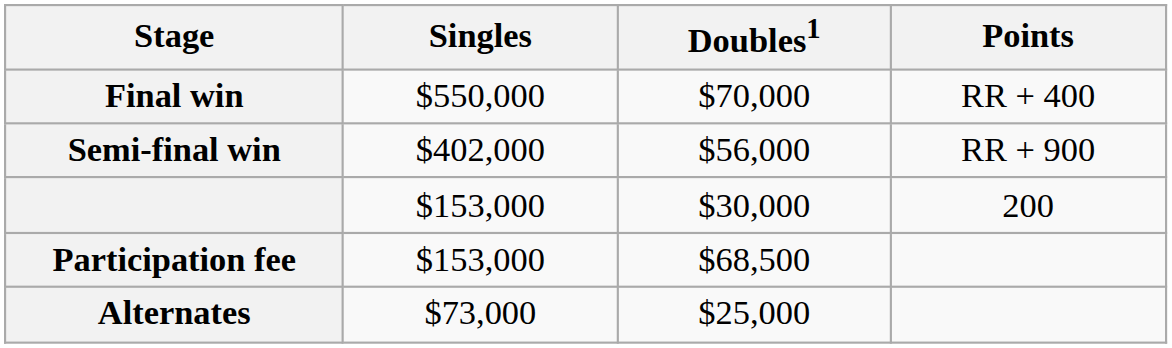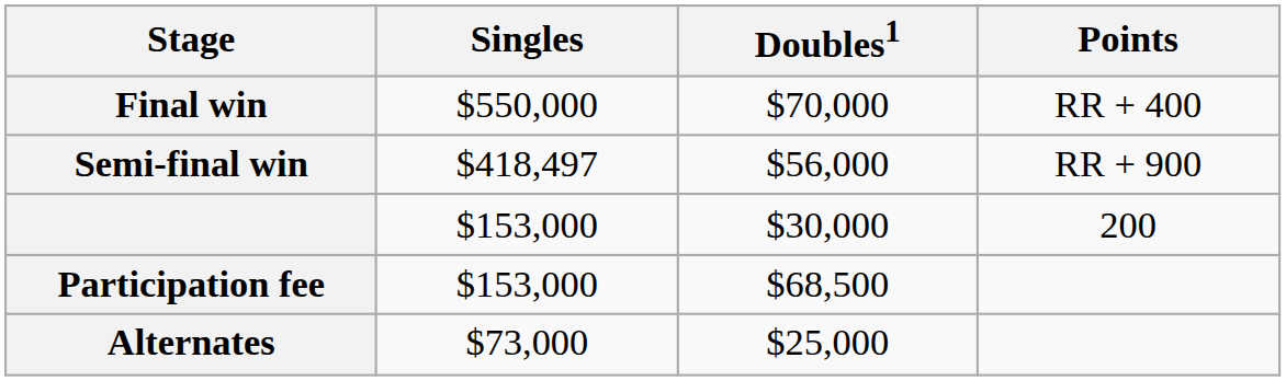Semi-final win | Singles: $402,000 -> $418,497
